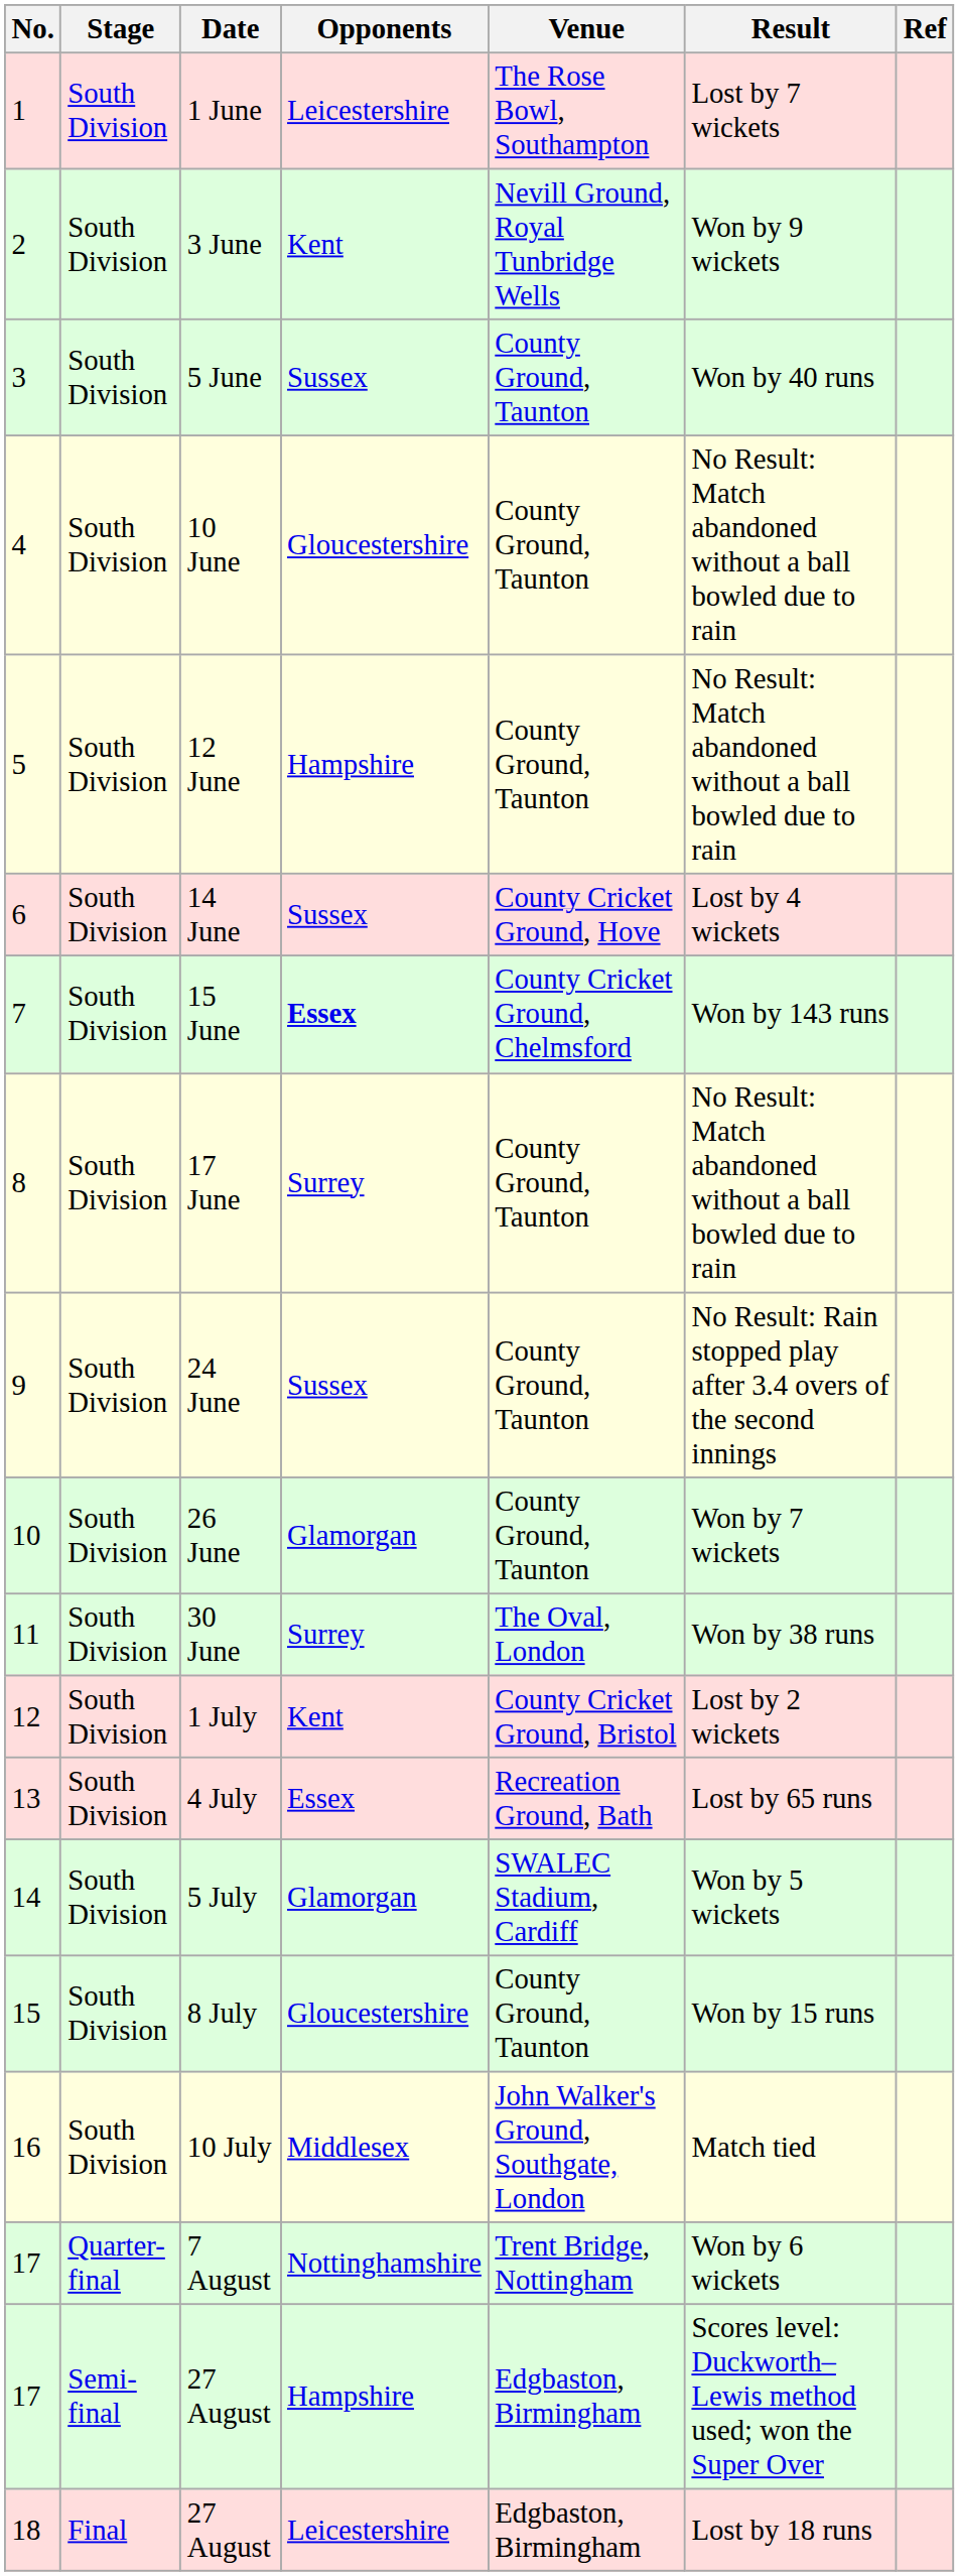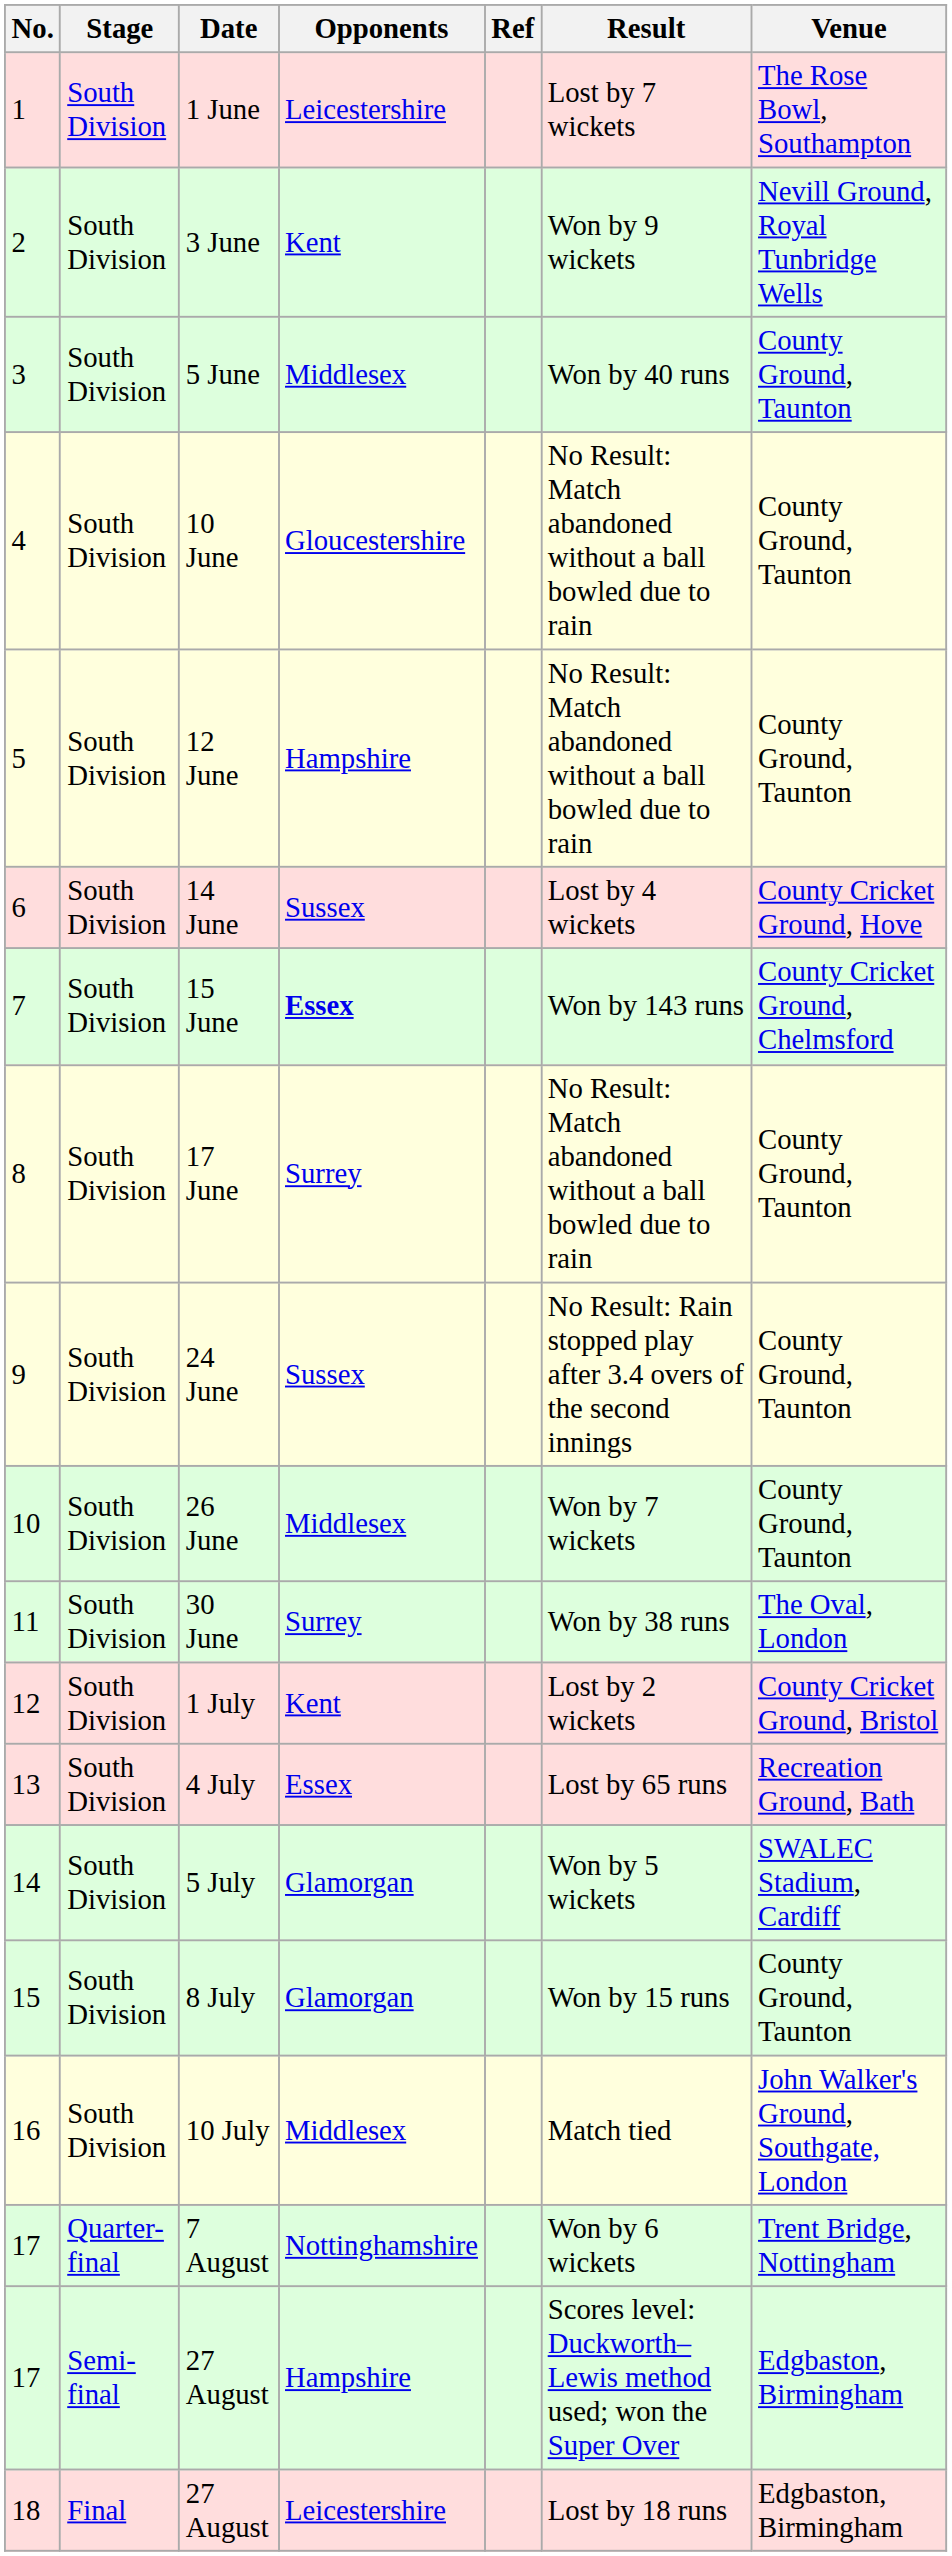columns swapped: Venue <-> Ref
5 June | Opponents: Sussex -> Middlesex
26 June | Opponents: Glamorgan -> Middlesex
8 July | Opponents: Gloucestershire -> Glamorgan
